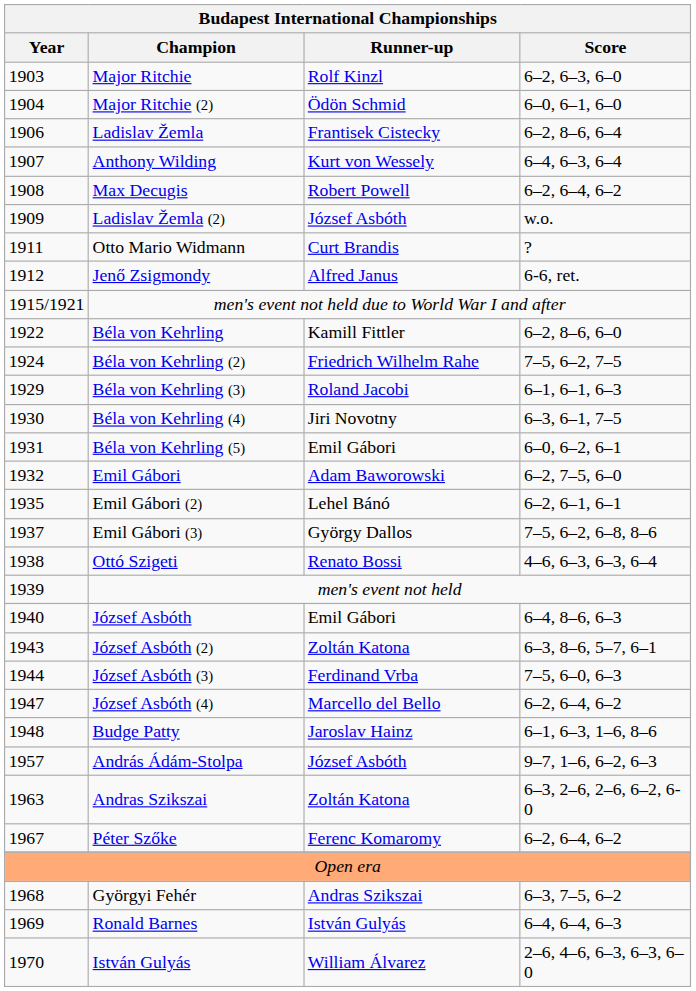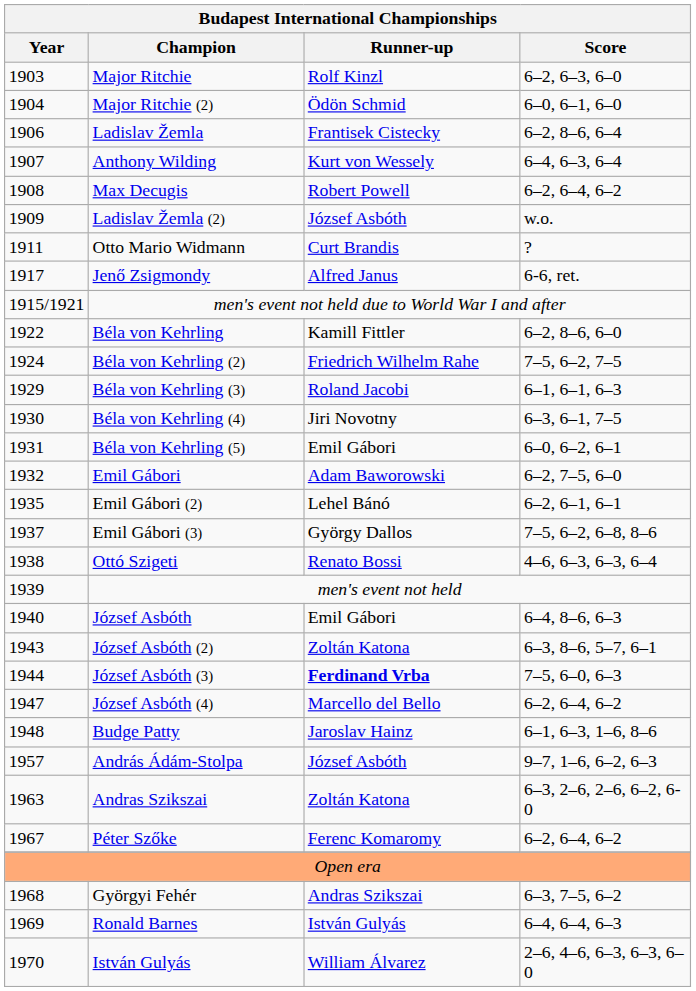Jenő Zsigmondy | Year: 1912 -> 1917
József Asbóth (3) | Runner-up: normal -> bold
